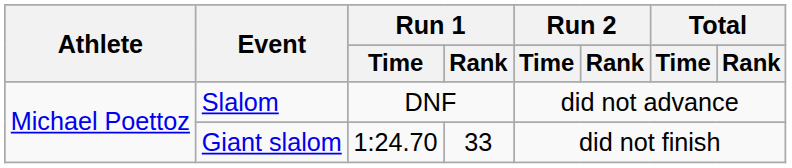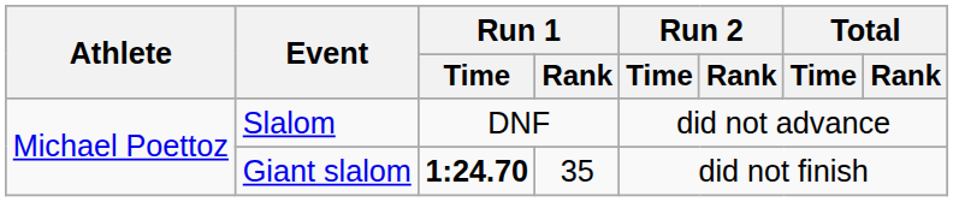Giant slalom | Run 1 / Time: normal -> bold
Giant slalom | Run 1 / Rank: 33 -> 35
